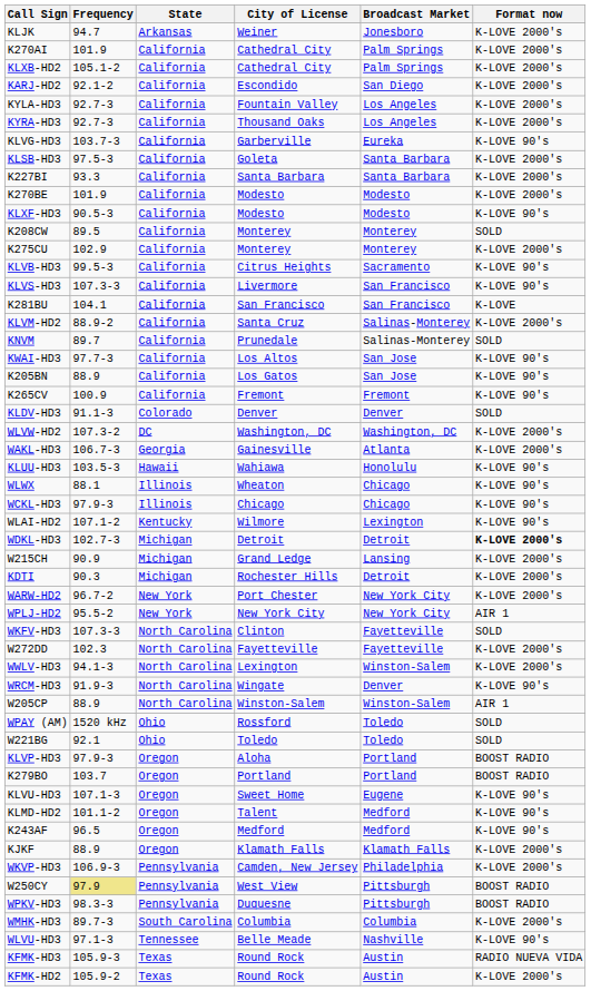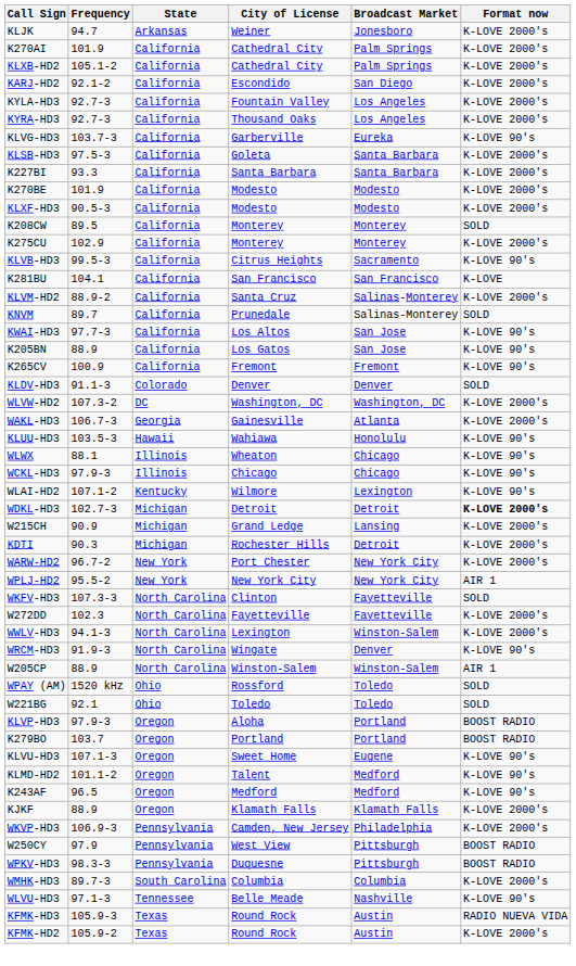KLXF-HD3 | Format now: K-LOVE 90's -> K-LOVE 2000's
- row: KLVS-HD3 | 107.3-3 | California | Livermore | San Francisco | K-LOVE 90's
W250CY | Frequency: khaki background -> no background
